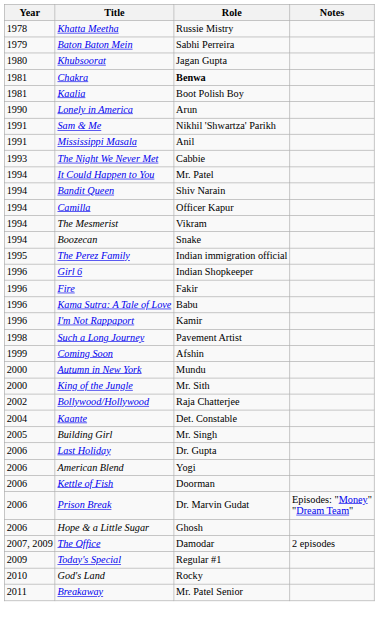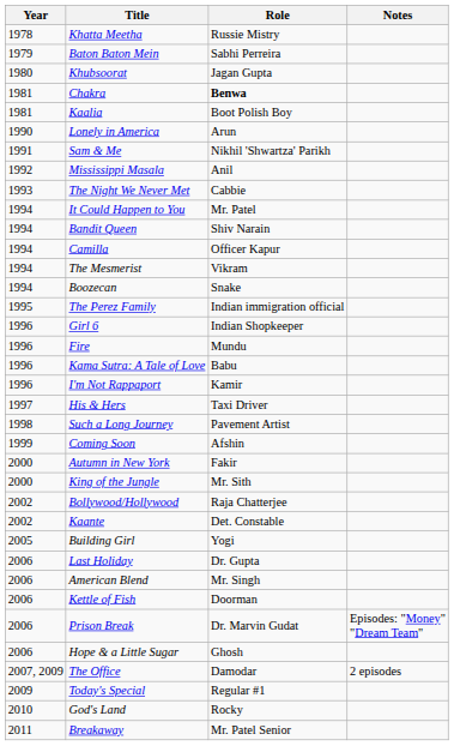Mississippi Masala | Year: 1991 -> 1992
Fire | Role: Fakir -> Mundu
+ row: 1997 | His & Hers | Taxi Driver
Autumn in New York | Role: Mundu -> Fakir
Kaante | Year: 2004 -> 2002
Building Girl | Role: Mr. Singh -> Yogi
American Blend | Role: Yogi -> Mr. Singh
